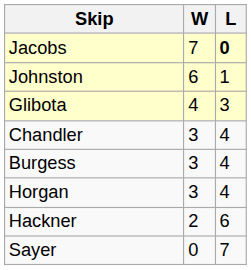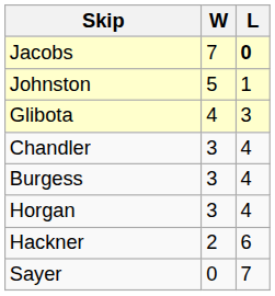Johnston | W: 6 -> 5
